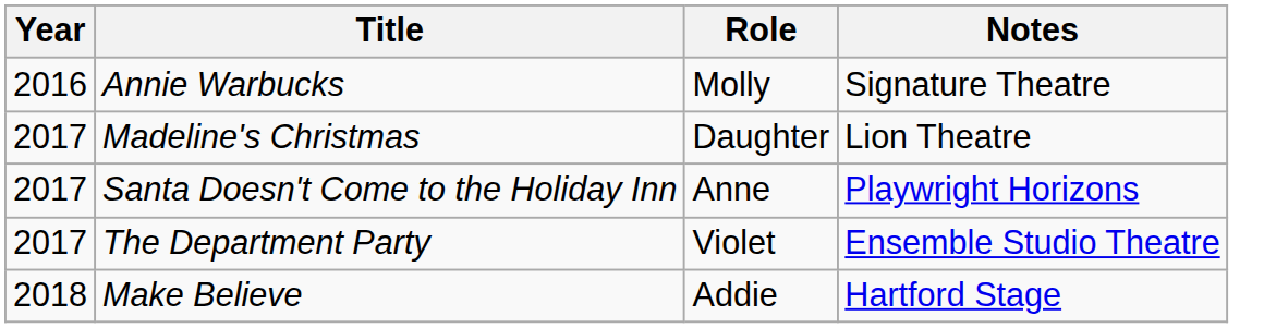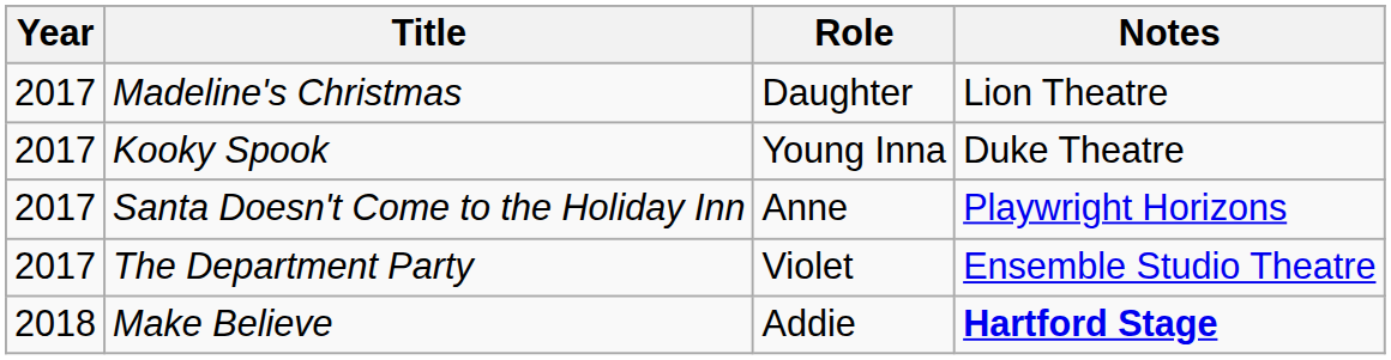- row: 2016 | Annie Warbucks | Molly | Signature Theatre
+ row: 2017 | Kooky Spook | Young Inna | Duke Theatre
Make Believe | Notes: normal -> bold
